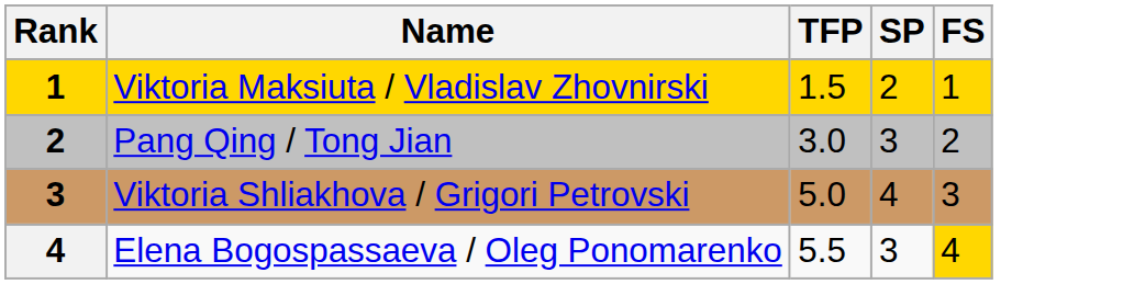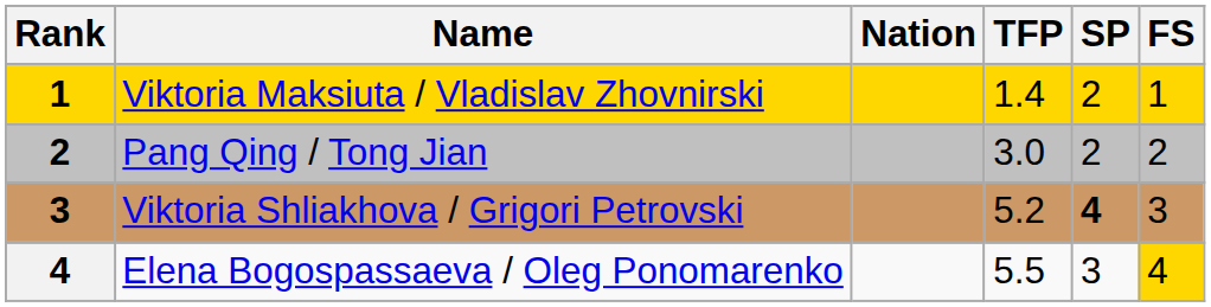+ column: Nation
Viktoria Maksiuta / Vladislav Zhovnirski | TFP: 1.5 -> 1.4
Pang Qing / Tong Jian | SP: 3 -> 2
Viktoria Shliakhova / Grigori Petrovski | TFP: 5.0 -> 5.2
Viktoria Shliakhova / Grigori Petrovski | SP: normal -> bold
